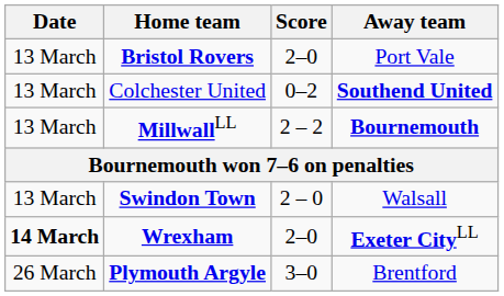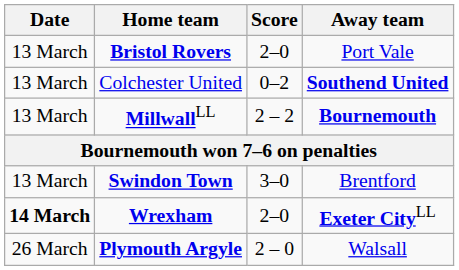Swindon Town | Score: 2 – 0 -> 3–0
Swindon Town | Away team: Walsall -> Brentford
Plymouth Argyle | Score: 3–0 -> 2 – 0
Plymouth Argyle | Away team: Brentford -> Walsall
